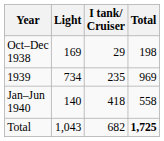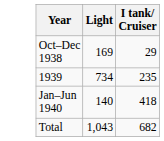- column: Total | 198 | 969 | 558 | 1,725
